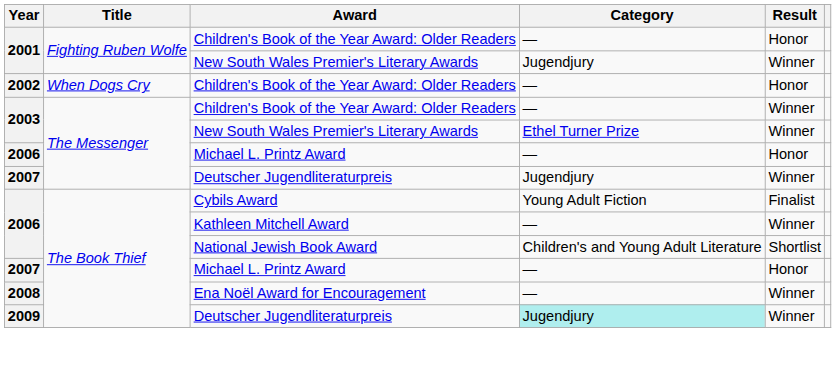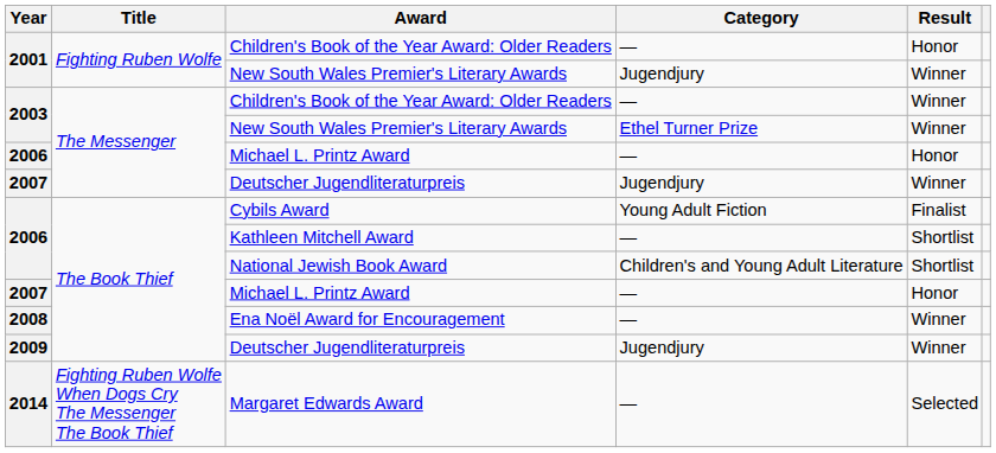- row: 2002 | When Dogs Cry | Children's Book of the Year Award: Older Readers | — | Honor
Kathleen Mitchell Award | Result: Winner -> Shortlist
2009 / Deutscher Jugendliteraturpreis | Category: paleturquoise background -> no background
+ row: 2014 | Fighting Ruben Wolfe When Dogs Cry The Messenger The Book Thief | Margaret Edwards Award | — | Selected
